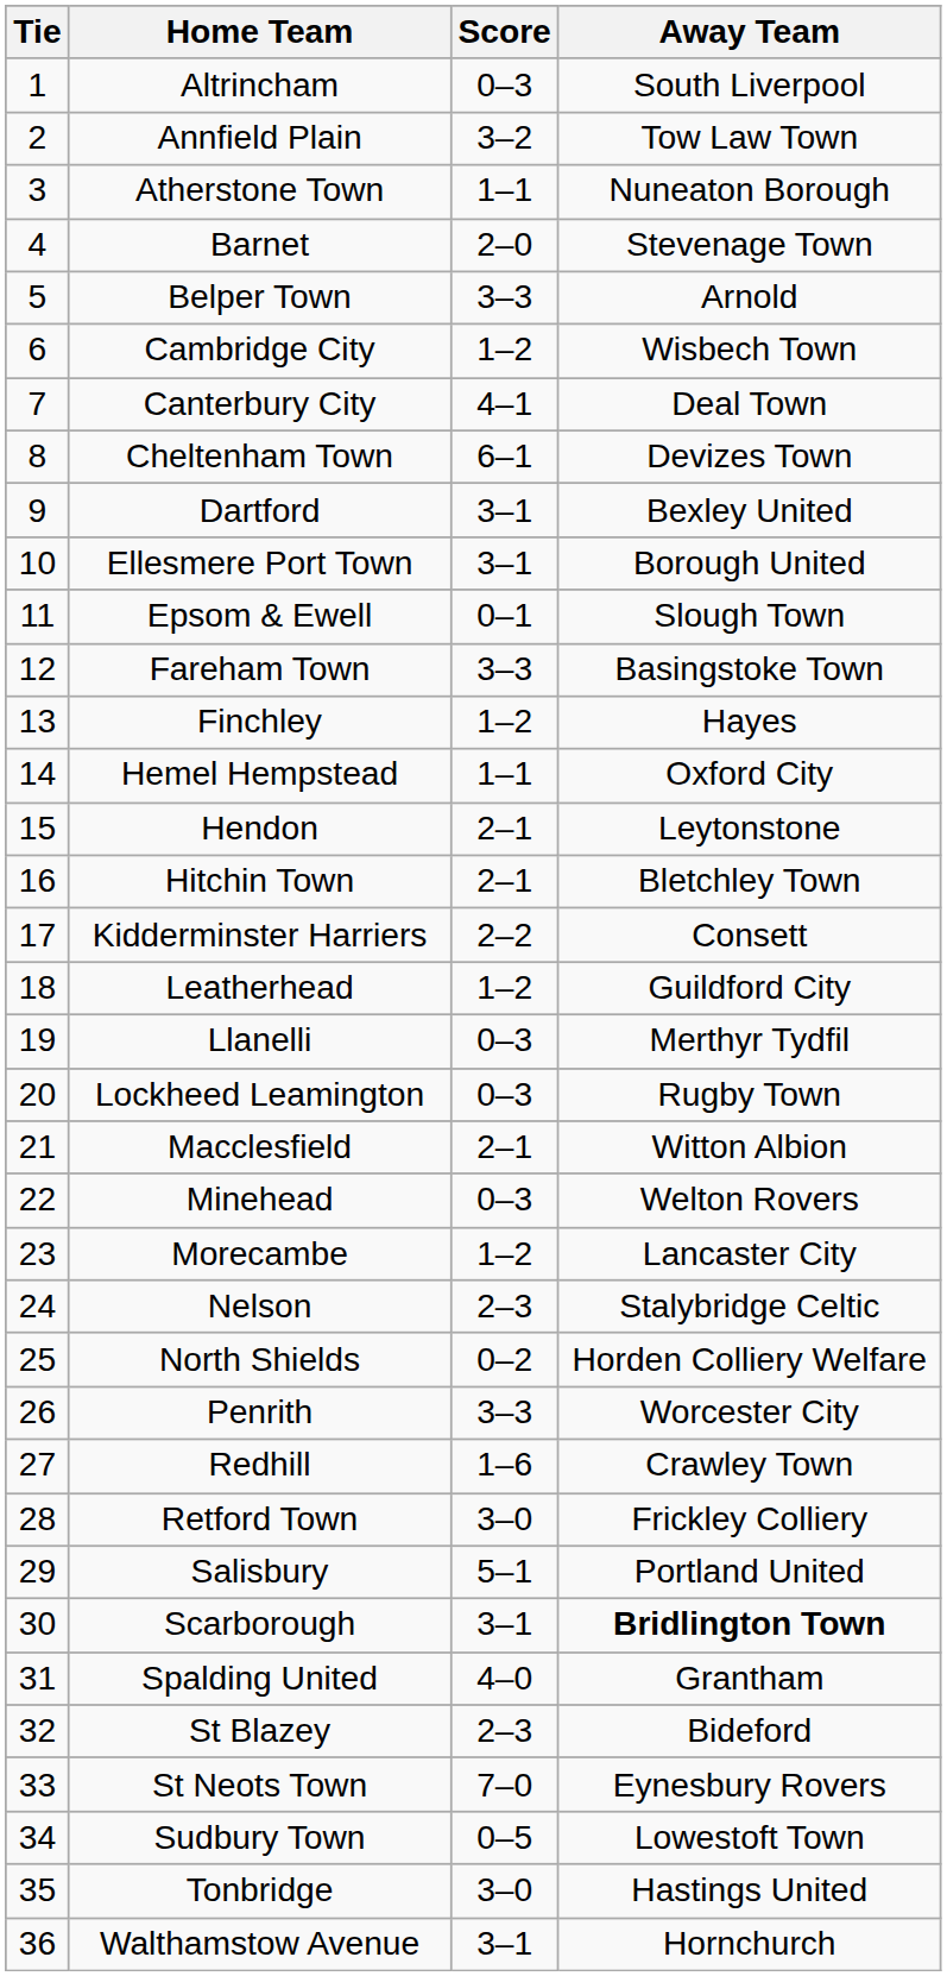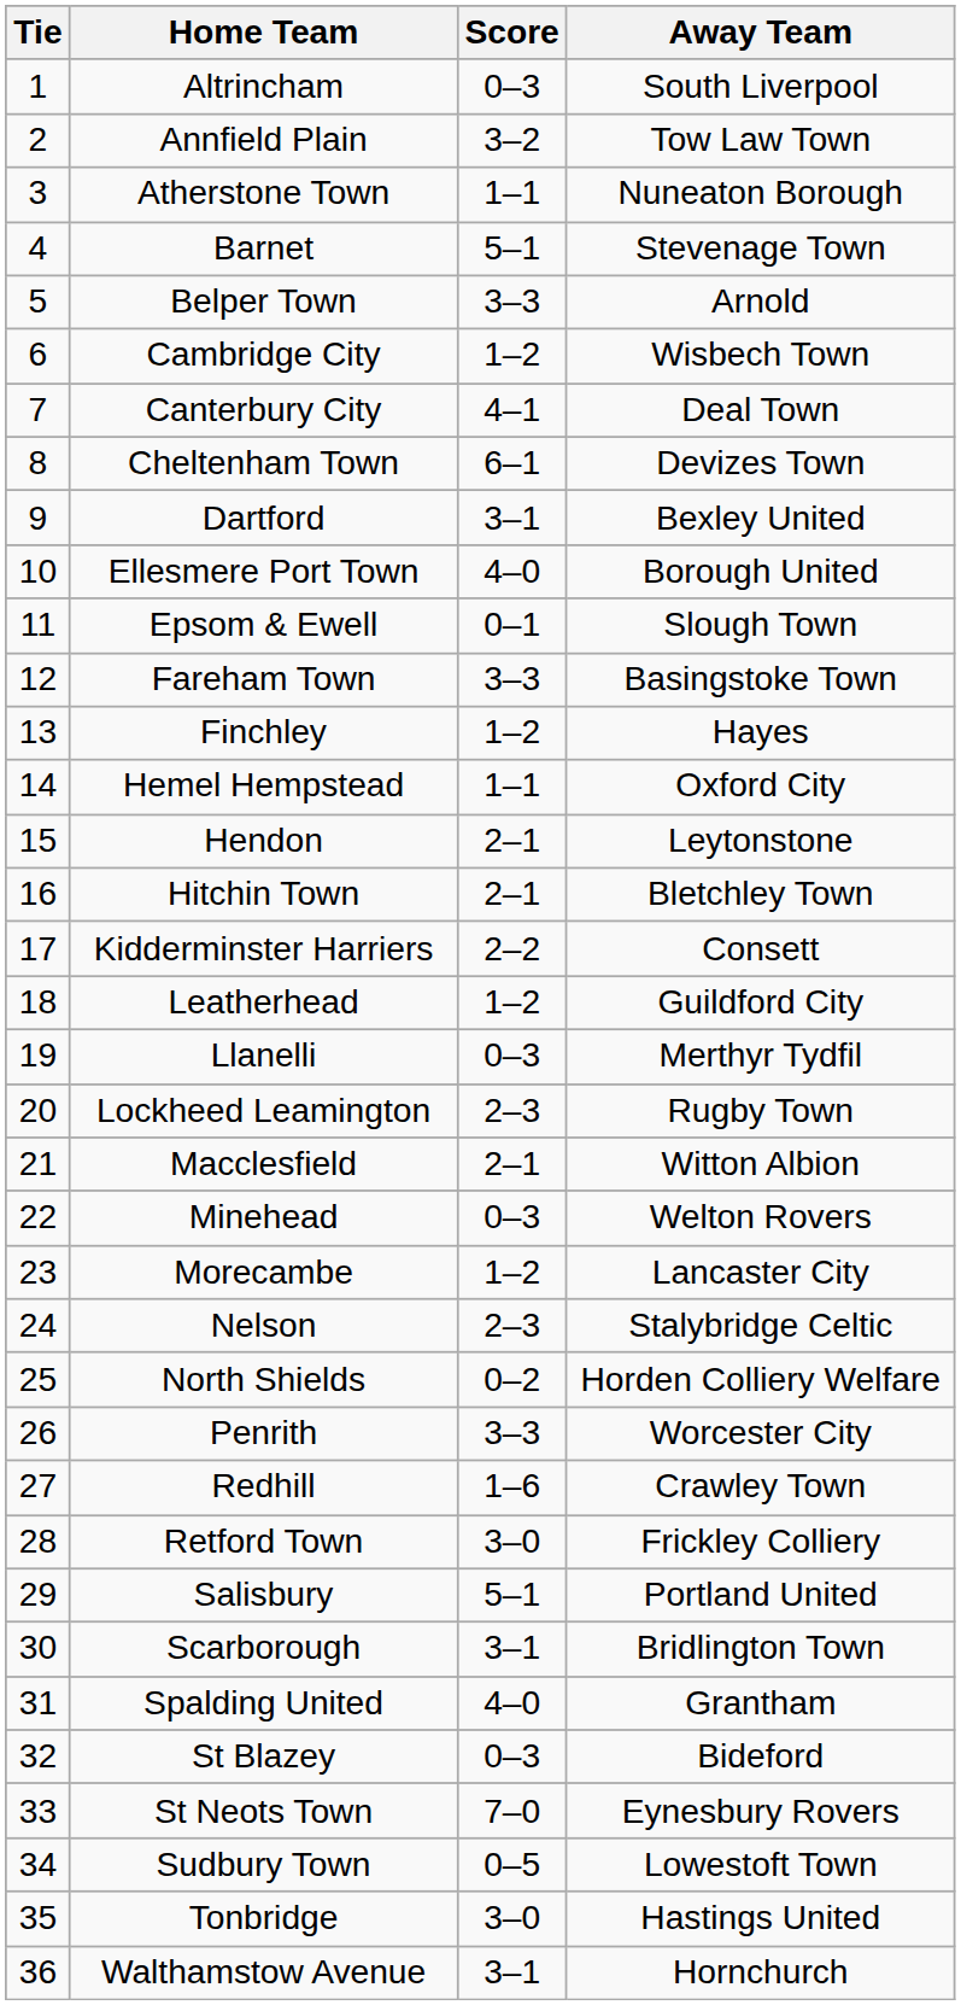Barnet | Score: 2–0 -> 5–1
Ellesmere Port Town | Score: 3–1 -> 4–0
Lockheed Leamington | Score: 0–3 -> 2–3
Scarborough | Away Team: bold -> normal
St Blazey | Score: 2–3 -> 0–3
